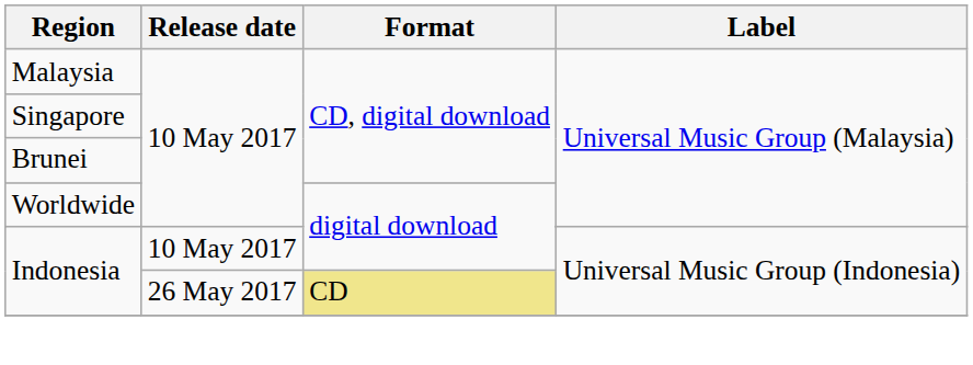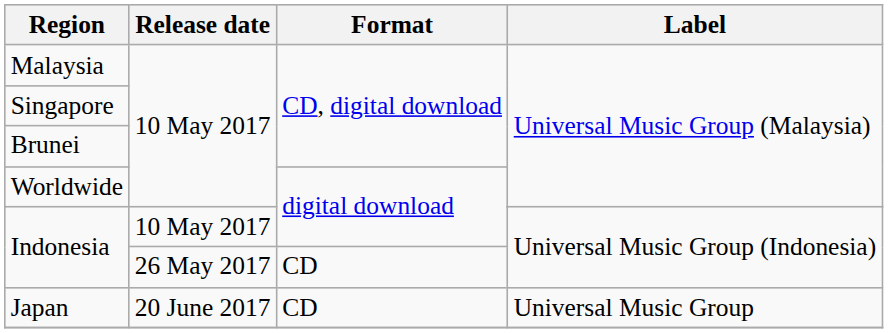Indonesia / 26 May 2017 | Format: khaki background -> no background
+ row: Japan | 20 June 2017 | CD | Universal Music Group
